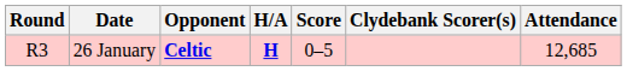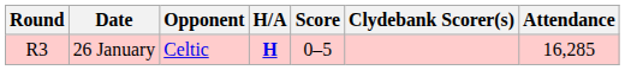26 January | Opponent: bold -> normal
26 January | Attendance: 12,685 -> 16,285
